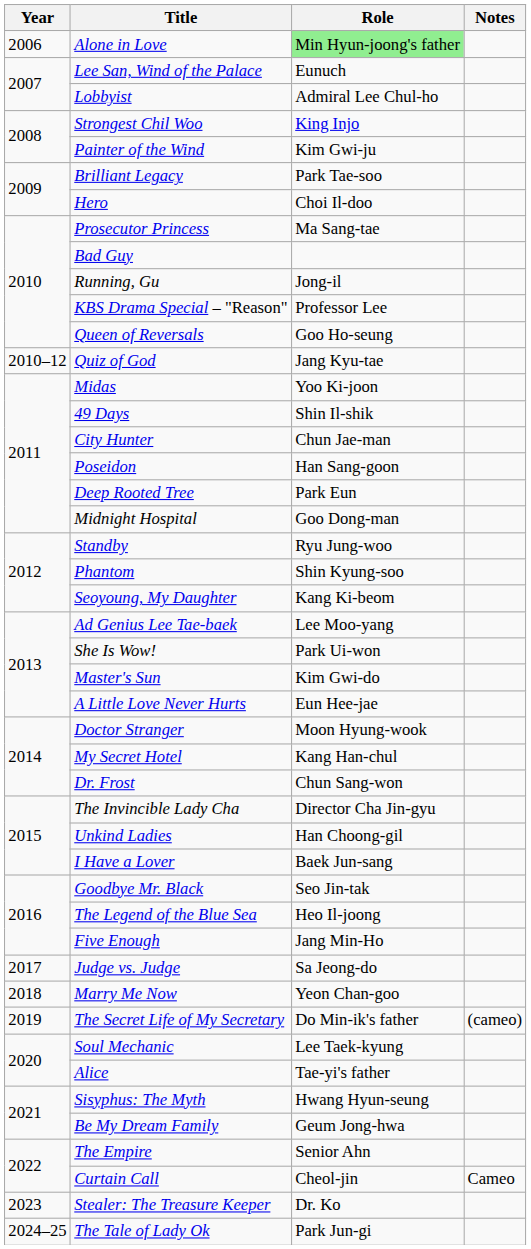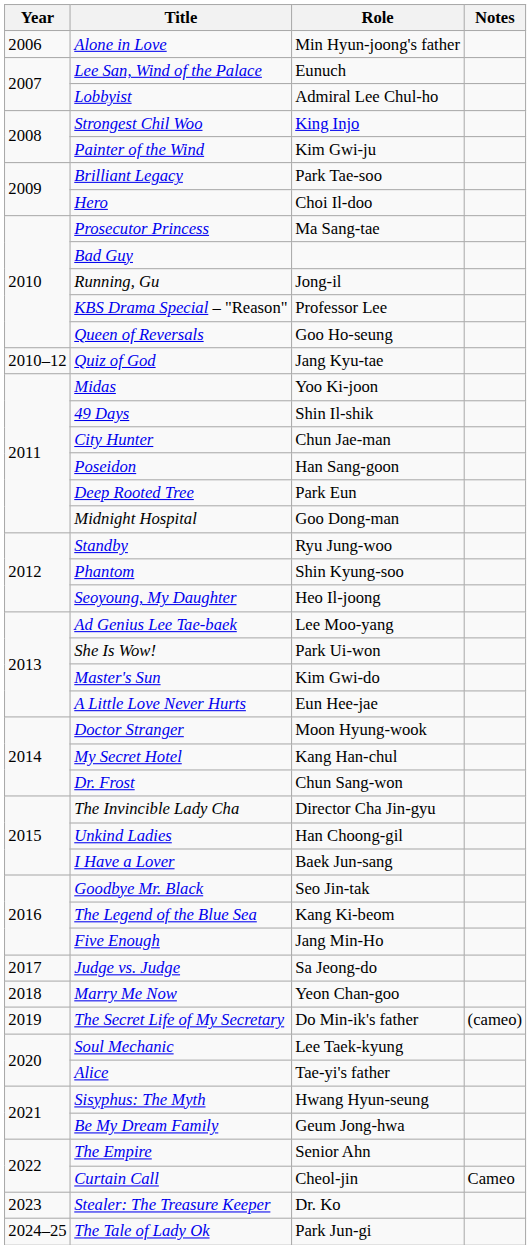Alone in Love | Role: lightgreen background -> no background
Seoyoung, My Daughter | Role: Kang Ki-beom -> Heo Il-joong
The Legend of the Blue Sea | Role: Heo Il-joong -> Kang Ki-beom
